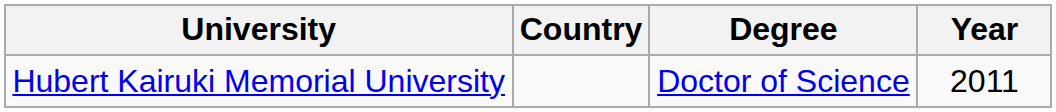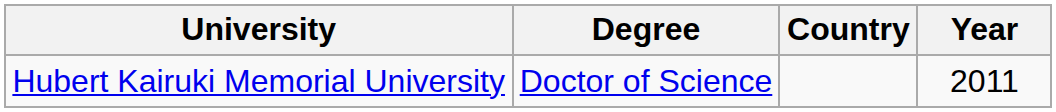columns swapped: Country <-> Degree
